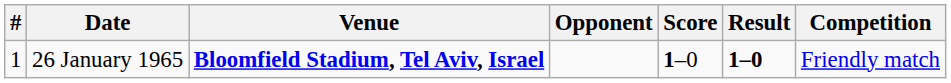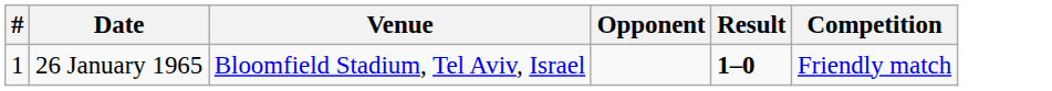- column: Score | 1–0
26 January 1965 | Venue: bold -> normal
